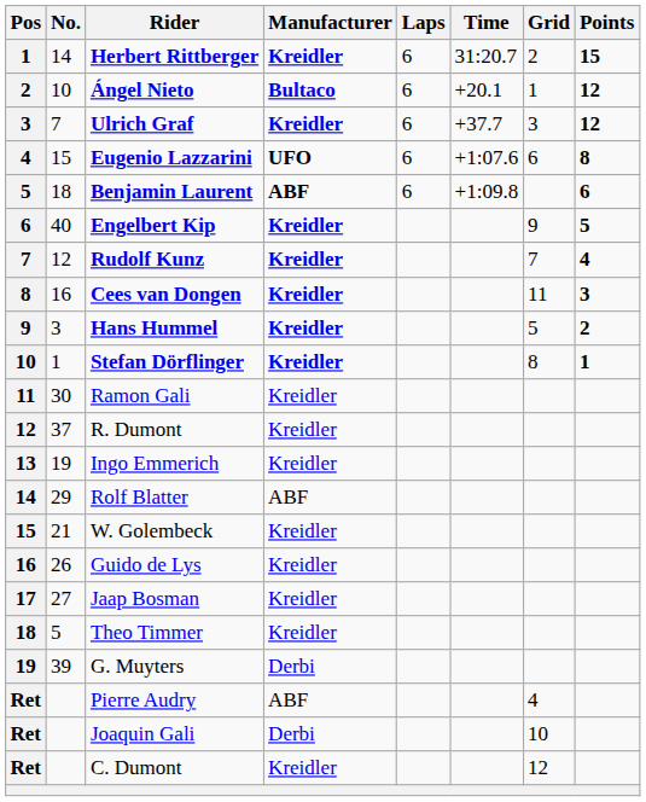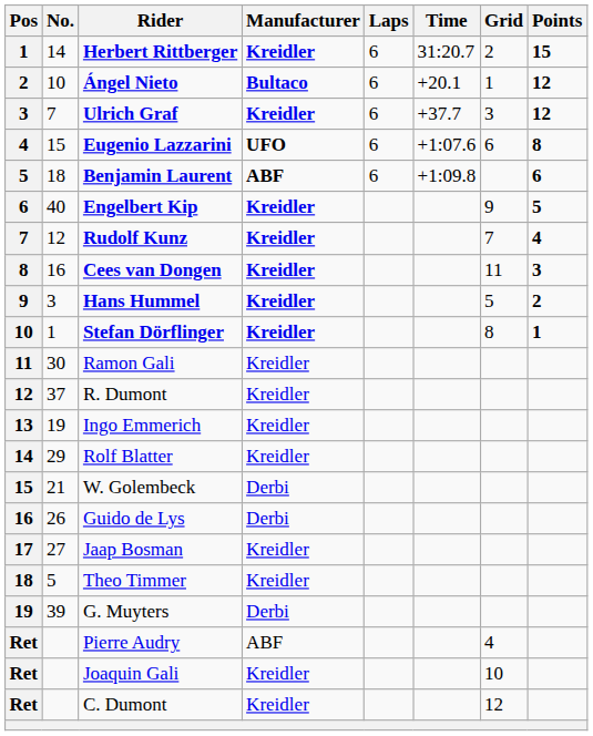Rolf Blatter | Manufacturer: ABF -> Kreidler
W. Golembeck | Manufacturer: Kreidler -> Derbi
Guido de Lys | Manufacturer: Kreidler -> Derbi
Joaquin Gali | Manufacturer: Derbi -> Kreidler
